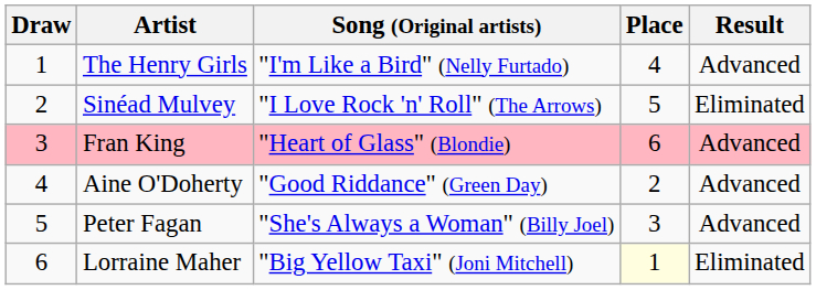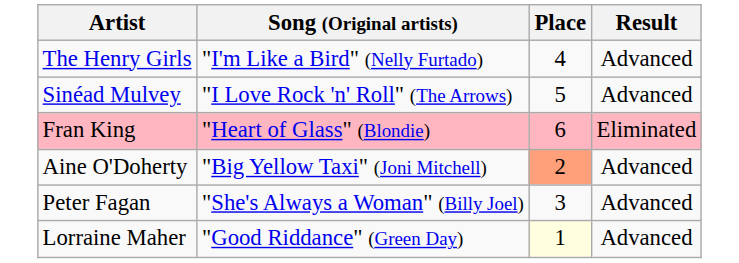- column: Draw | 1 | 2 | 3 | 4 | 5 | 6
Sinéad Mulvey | Result: Eliminated -> Advanced
Fran King | Result: Advanced -> Eliminated
Aine O'Doherty | Song (Original artists): "Good Riddance" (Green Day) -> "Big Yellow Taxi" (Joni Mitchell)
Aine O'Doherty | Place: no background -> lightsalmon background
Lorraine Maher | Song (Original artists): "Big Yellow Taxi" (Joni Mitchell) -> "Good Riddance" (Green Day)
Lorraine Maher | Result: Eliminated -> Advanced
